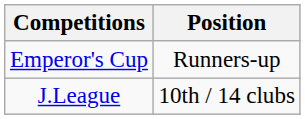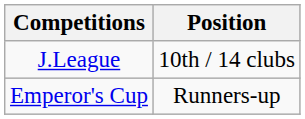rows swapped: J.League <-> Emperor's Cup
